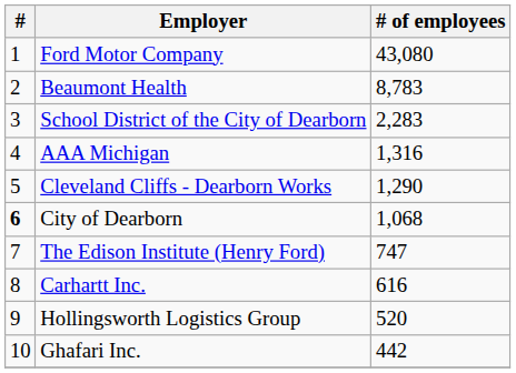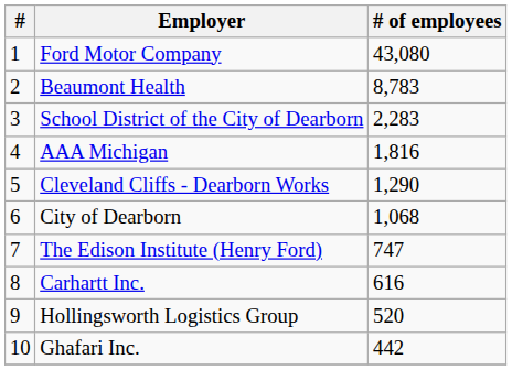AAA Michigan | # of employees: 1,316 -> 1,816
City of Dearborn | #: bold -> normal
